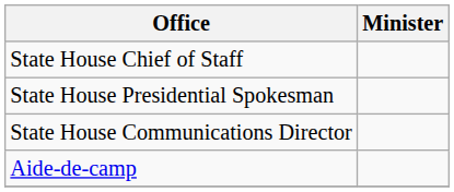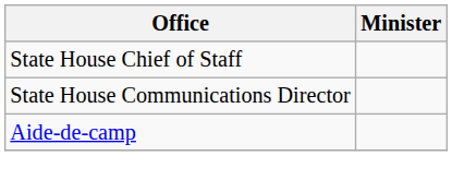- row: State House Presidential Spokesman
